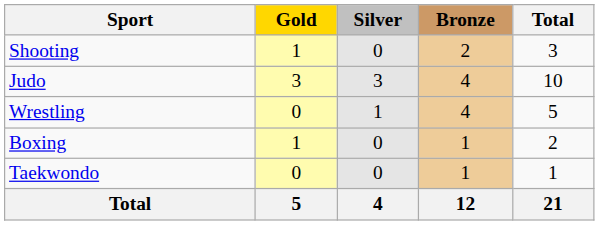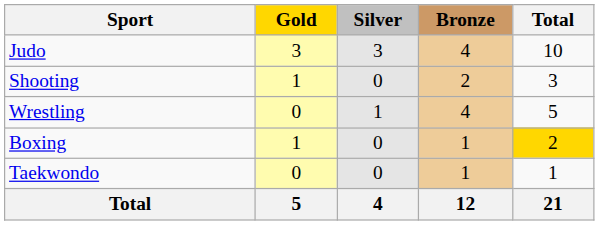rows swapped: Judo <-> Shooting
Boxing | Total: no background -> gold background
